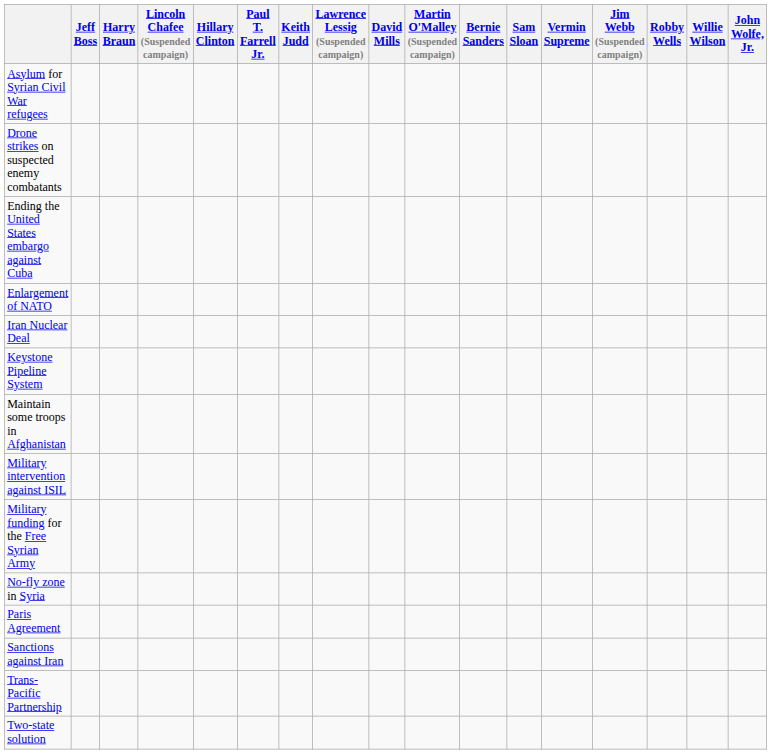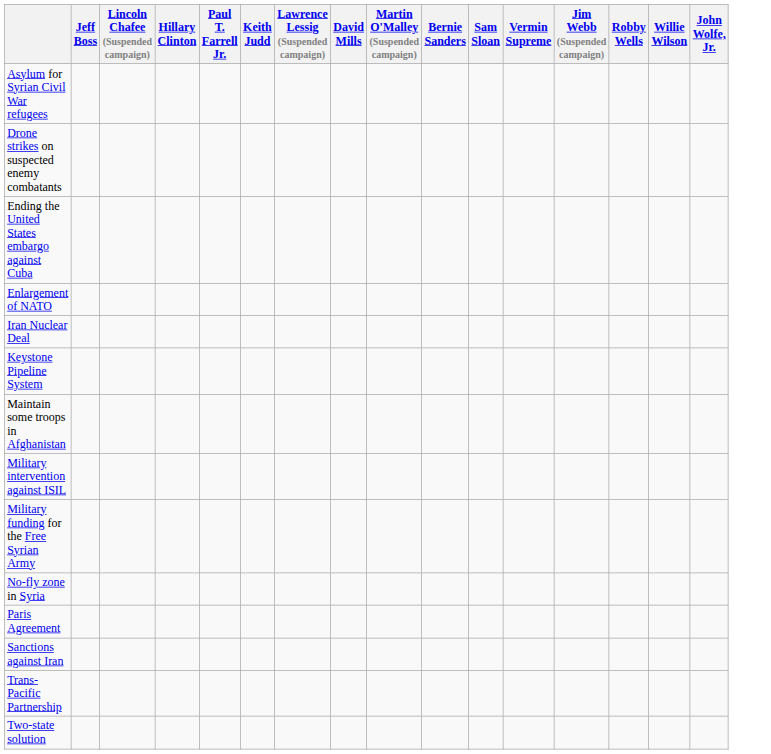- column: Harry Braun
